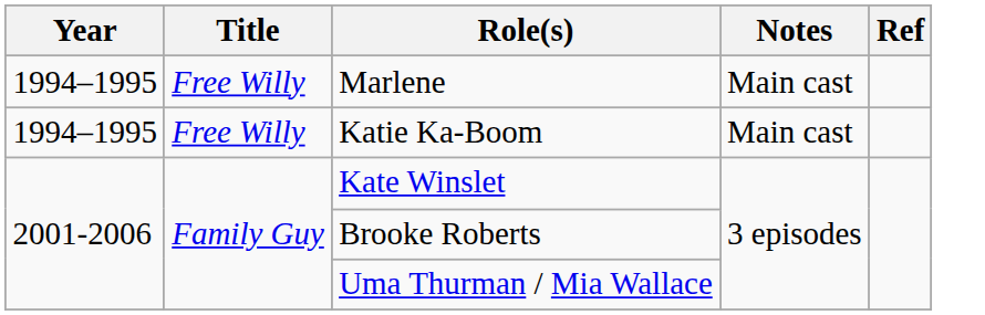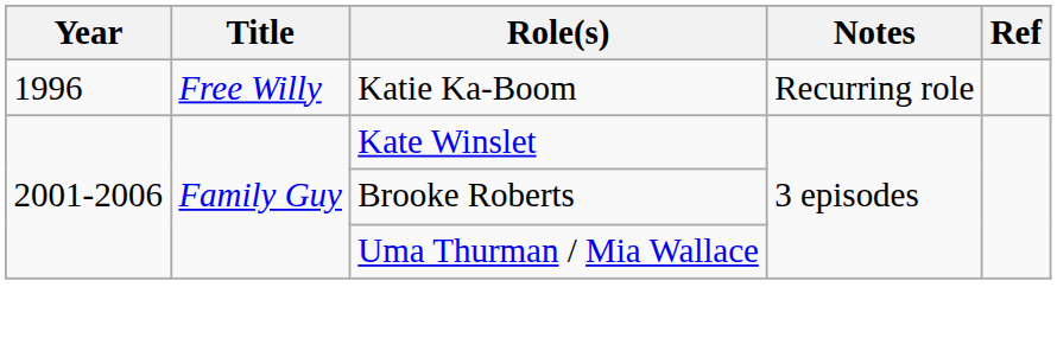- row: 1994–1995 | Free Willy | Marlene | Main cast
Katie Ka-Boom | Year: 1994–1995 -> 1996
Katie Ka-Boom | Notes: Main cast -> Recurring role
